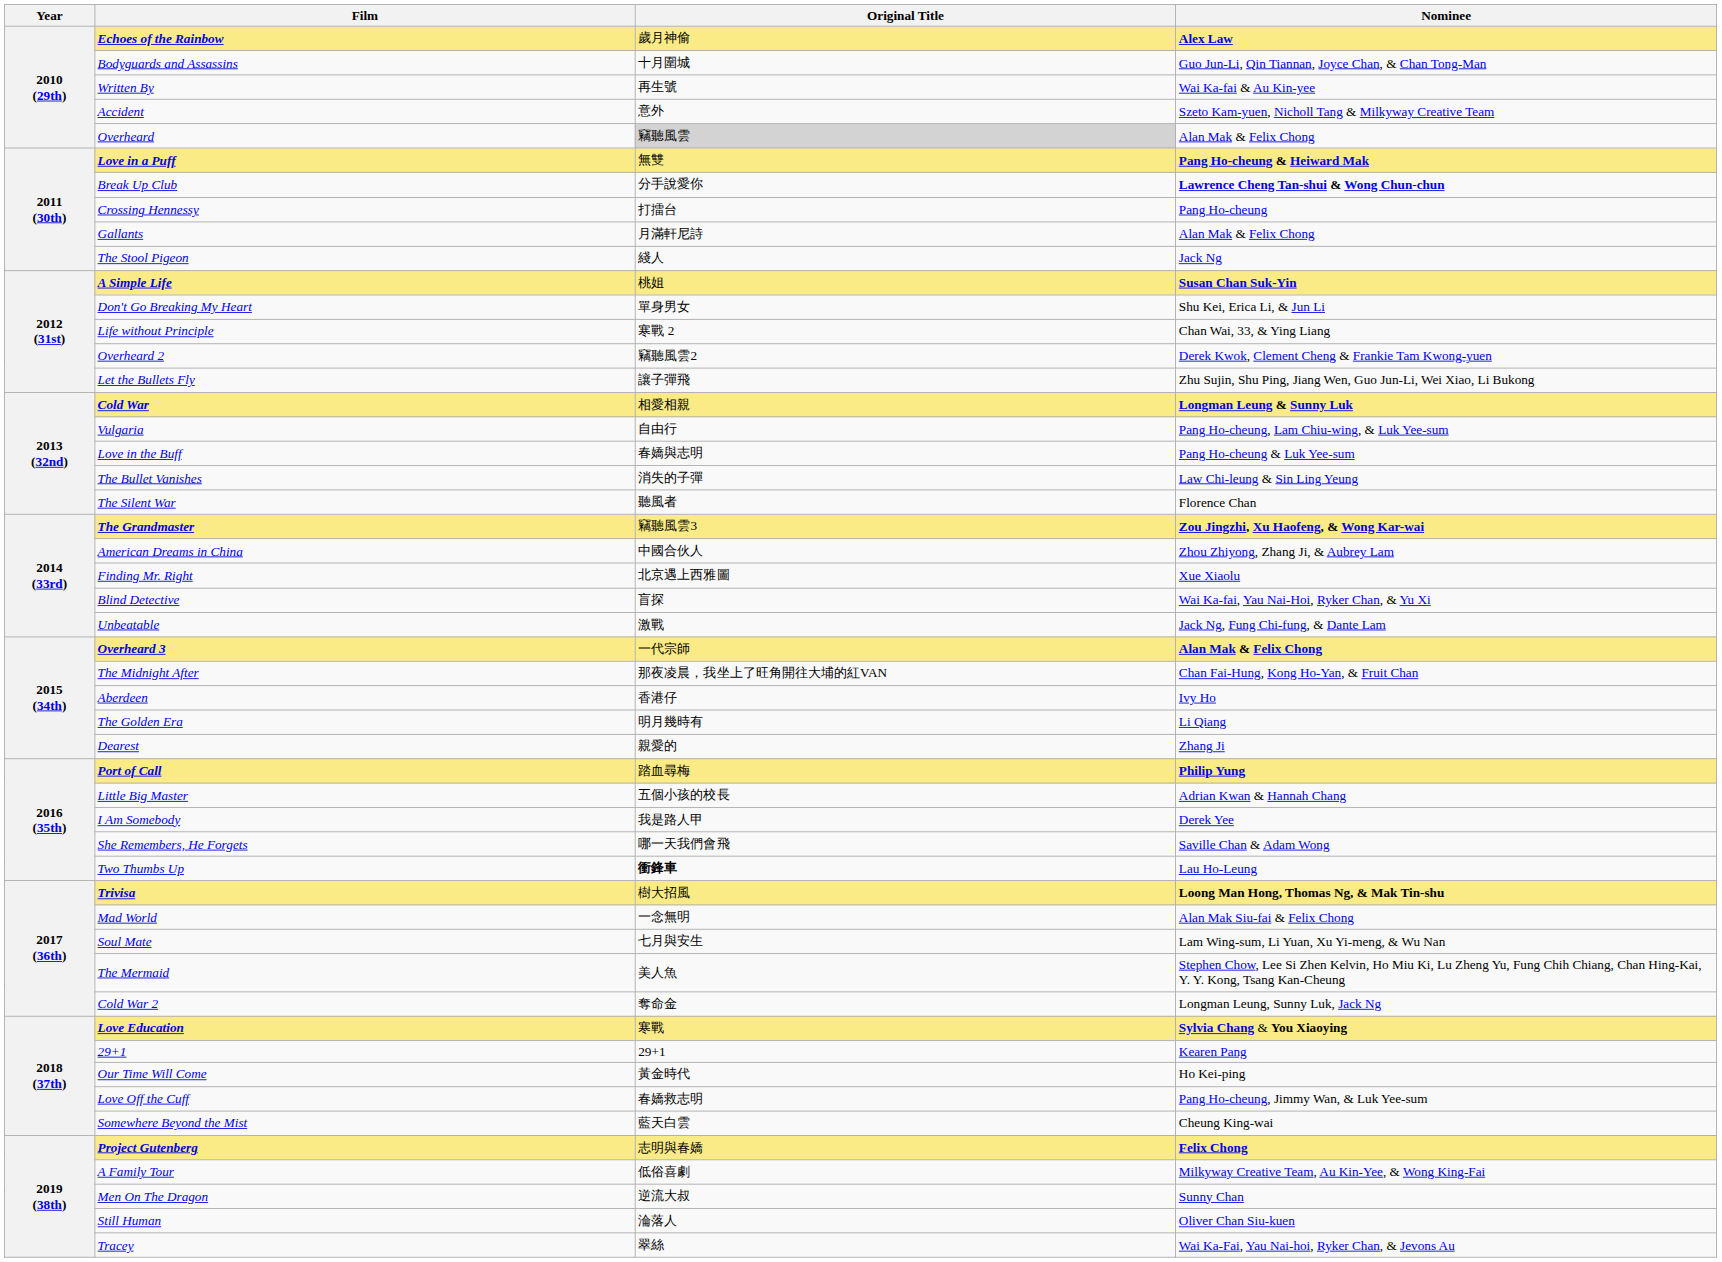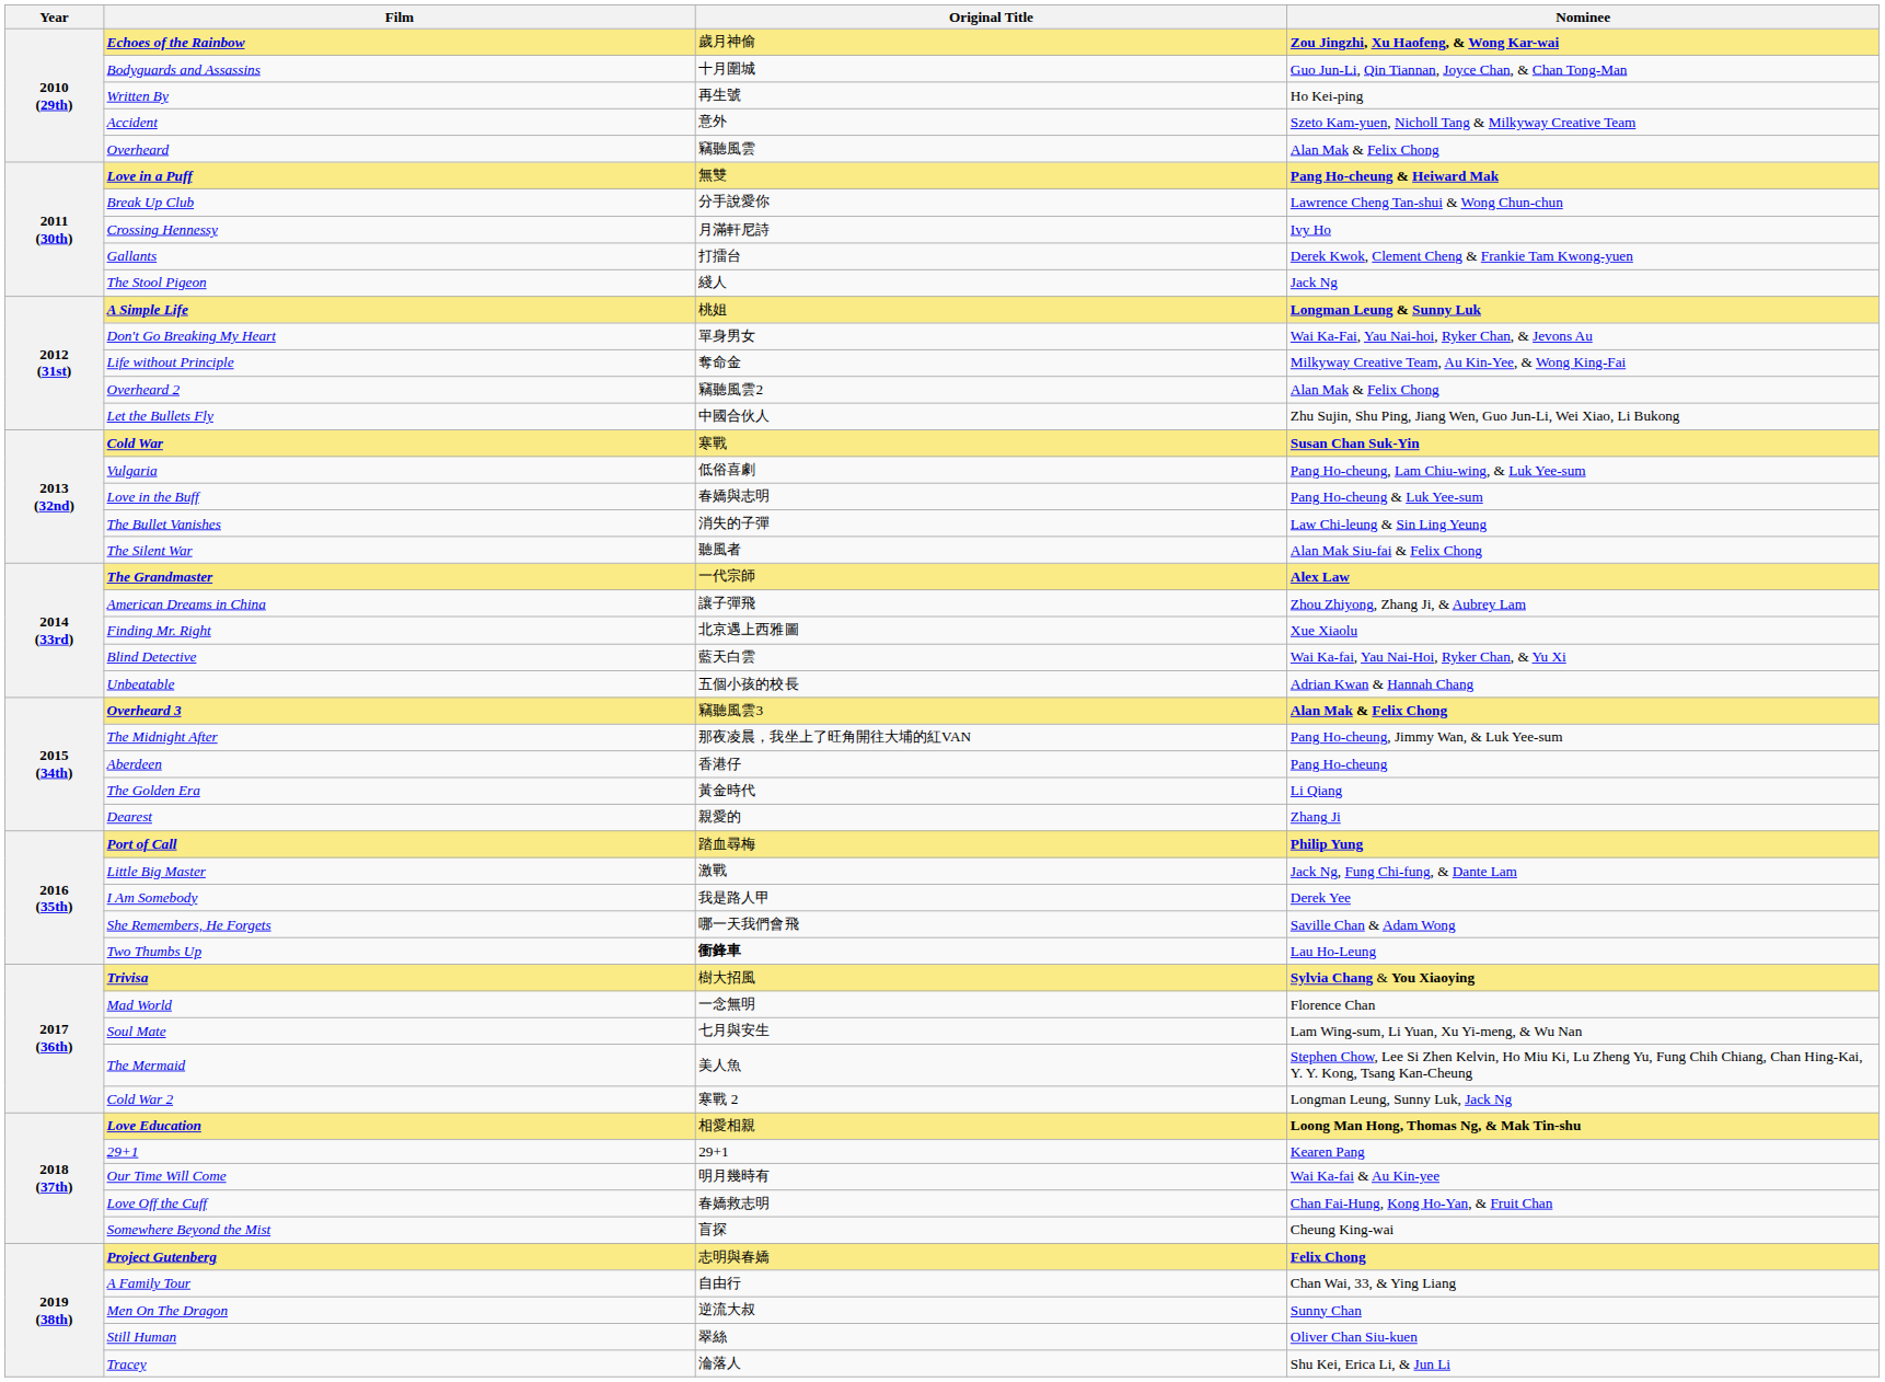Echoes of the Rainbow | Nominee: Alex Law -> Zou Jingzhi, Xu Haofeng, & Wong Kar-wai
Written By | Nominee: Wai Ka-fai & Au Kin-yee -> Ho Kei-ping
Overheard | Original Title: lightgrey background -> no background
Break Up Club | Nominee: bold -> normal
Crossing Hennessy | Original Title: 打擂台 -> 月滿軒尼詩
Crossing Hennessy | Nominee: Pang Ho-cheung -> Ivy Ho
Gallants | Original Title: 月滿軒尼詩 -> 打擂台
Gallants | Nominee: Alan Mak & Felix Chong -> Derek Kwok, Clement Cheng & Frankie Tam Kwong-yuen
A Simple Life | Nominee: Susan Chan Suk-Yin -> Longman Leung & Sunny Luk
Don't Go Breaking My Heart | Nominee: Shu Kei, Erica Li, & Jun Li -> Wai Ka-Fai, Yau Nai-hoi, Ryker Chan, & Jevons Au
Life without Principle | Original Title: 寒戰 2 -> 奪命金
Life without Principle | Nominee: Chan Wai, 33, & Ying Liang -> Milkyway Creative Team, Au Kin-Yee, & Wong King-Fai
Overheard 2 | Nominee: Derek Kwok, Clement Cheng & Frankie Tam Kwong-yuen -> Alan Mak & Felix Chong
Let the Bullets Fly | Original Title: 讓子彈飛 -> 中國合伙人
Cold War | Original Title: 相愛相親 -> 寒戰
Cold War | Nominee: Longman Leung & Sunny Luk -> Susan Chan Suk-Yin
Vulgaria | Original Title: 自由行 -> 低俗喜劇
The Silent War | Nominee: Florence Chan -> Alan Mak Siu-fai & Felix Chong
The Grandmaster | Original Title: 竊聽風雲3 -> 一代宗師
The Grandmaster | Nominee: Zou Jingzhi, Xu Haofeng, & Wong Kar-wai -> Alex Law
American Dreams in China | Original Title: 中國合伙人 -> 讓子彈飛
Blind Detective | Original Title: 盲探 -> 藍天白雲
Unbeatable | Original Title: 激戰 -> 五個小孩的校長
Unbeatable | Nominee: Jack Ng, Fung Chi-fung, & Dante Lam -> Adrian Kwan & Hannah Chang
Overheard 3 | Original Title: 一代宗師 -> 竊聽風雲3
The Midnight After | Nominee: Chan Fai-Hung, Kong Ho-Yan, & Fruit Chan -> Pang Ho-cheung, Jimmy Wan, & Luk Yee-sum
Aberdeen | Nominee: Ivy Ho -> Pang Ho-cheung
The Golden Era | Original Title: 明月幾時有 -> 黃金時代
Little Big Master | Original Title: 五個小孩的校長 -> 激戰
Little Big Master | Nominee: Adrian Kwan & Hannah Chang -> Jack Ng, Fung Chi-fung, & Dante Lam
Trivisa | Nominee: Loong Man Hong, Thomas Ng, & Mak Tin-shu -> Sylvia Chang & You Xiaoying
Mad World | Nominee: Alan Mak Siu-fai & Felix Chong -> Florence Chan
Cold War 2 | Original Title: 奪命金 -> 寒戰 2
Love Education | Original Title: 寒戰 -> 相愛相親
Love Education | Nominee: Sylvia Chang & You Xiaoying -> Loong Man Hong, Thomas Ng, & Mak Tin-shu
Our Time Will Come | Original Title: 黃金時代 -> 明月幾時有
Our Time Will Come | Nominee: Ho Kei-ping -> Wai Ka-fai & Au Kin-yee
Love Off the Cuff | Nominee: Pang Ho-cheung, Jimmy Wan, & Luk Yee-sum -> Chan Fai-Hung, Kong Ho-Yan, & Fruit Chan
Somewhere Beyond the Mist | Original Title: 藍天白雲 -> 盲探
A Family Tour | Original Title: 低俗喜劇 -> 自由行
A Family Tour | Nominee: Milkyway Creative Team, Au Kin-Yee, & Wong King-Fai -> Chan Wai, 33, & Ying Liang
Still Human | Original Title: 淪落人 -> 翠絲
Tracey | Original Title: 翠絲 -> 淪落人
Tracey | Nominee: Wai Ka-Fai, Yau Nai-hoi, Ryker Chan, & Jevons Au -> Shu Kei, Erica Li, & Jun Li
